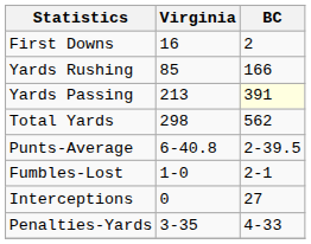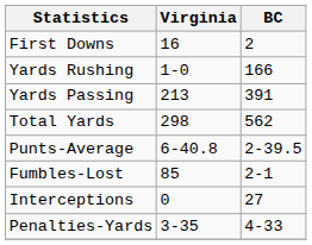Yards Rushing | Virginia: 85 -> 1-0
Yards Passing | BC: lightyellow background -> no background
Fumbles-Lost | Virginia: 1-0 -> 85
